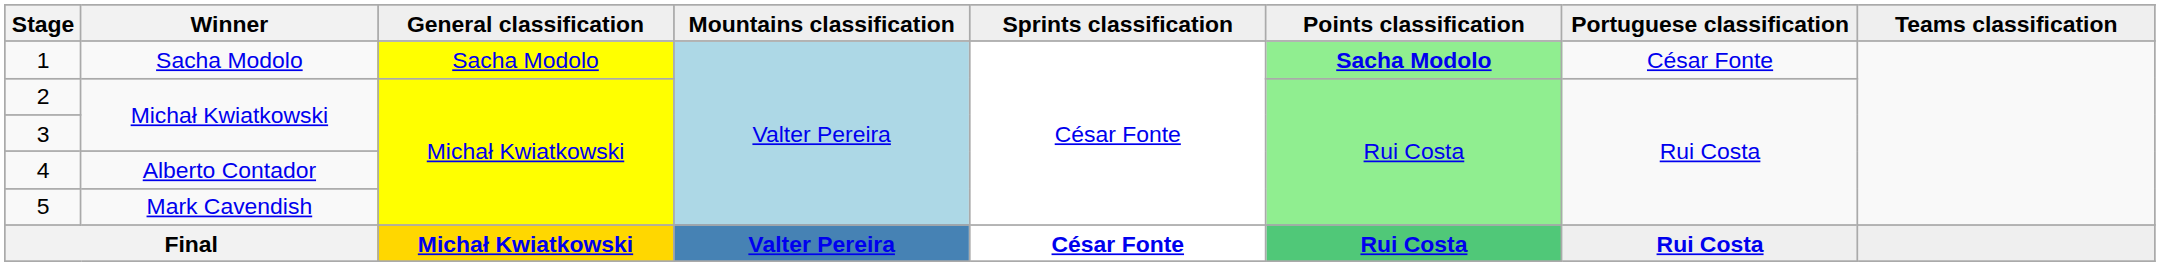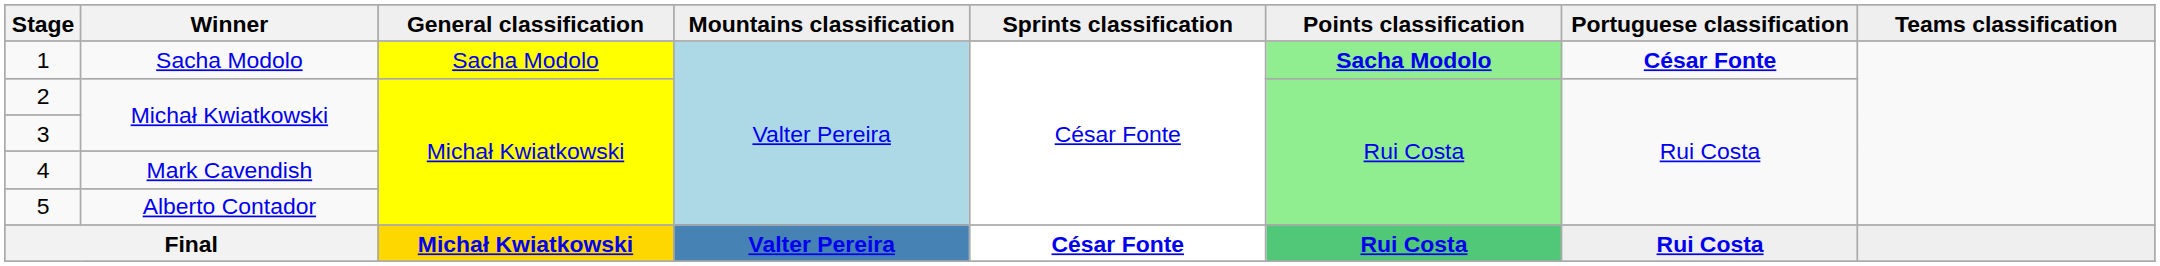1 | Portuguese classification: normal -> bold
4 | Winner: Alberto Contador -> Mark Cavendish
5 | Winner: Mark Cavendish -> Alberto Contador
